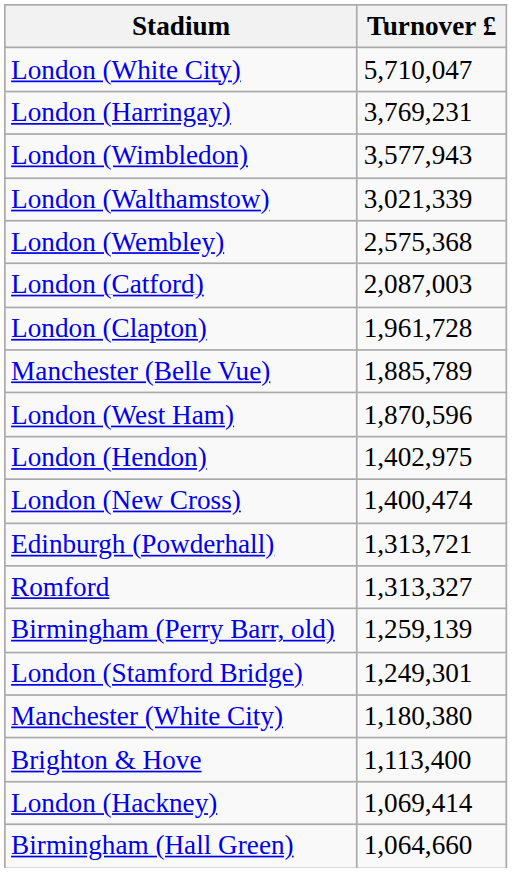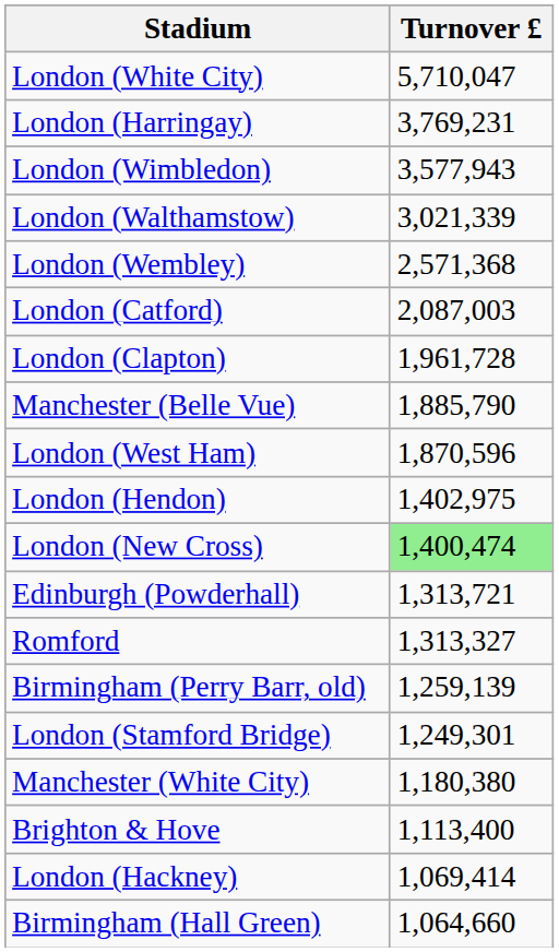London (Wembley) | Turnover £: 2,575,368 -> 2,571,368
Manchester (Belle Vue) | Turnover £: 1,885,789 -> 1,885,790
London (New Cross) | Turnover £: no background -> lightgreen background
